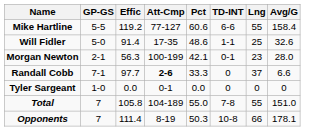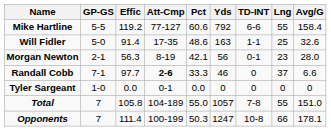+ column: Yds | 792 | 163 | 56 | 46 | 0 | 1057 | 1247
Morgan Newton | Att-Cmp: 100-199 -> 8-19
Opponents | Att-Cmp: 8-19 -> 100-199
